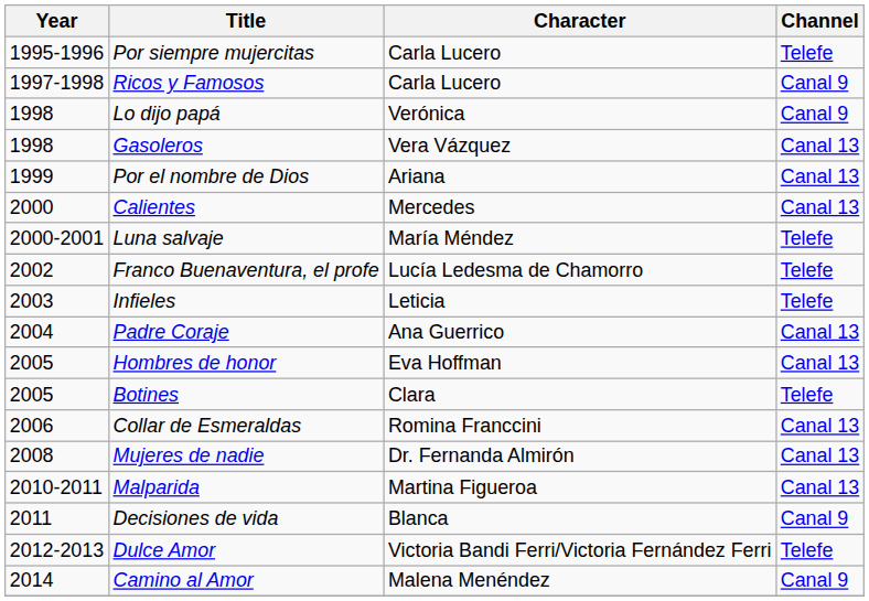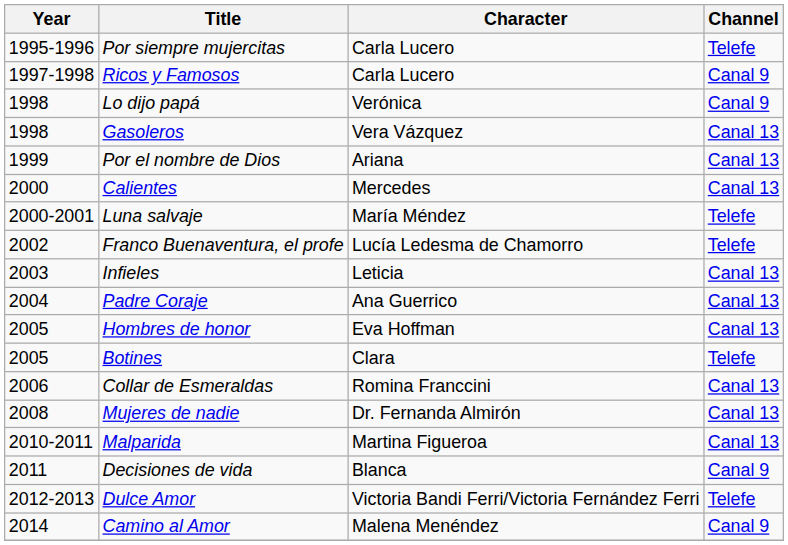Infieles | Channel: Telefe -> Canal 13
